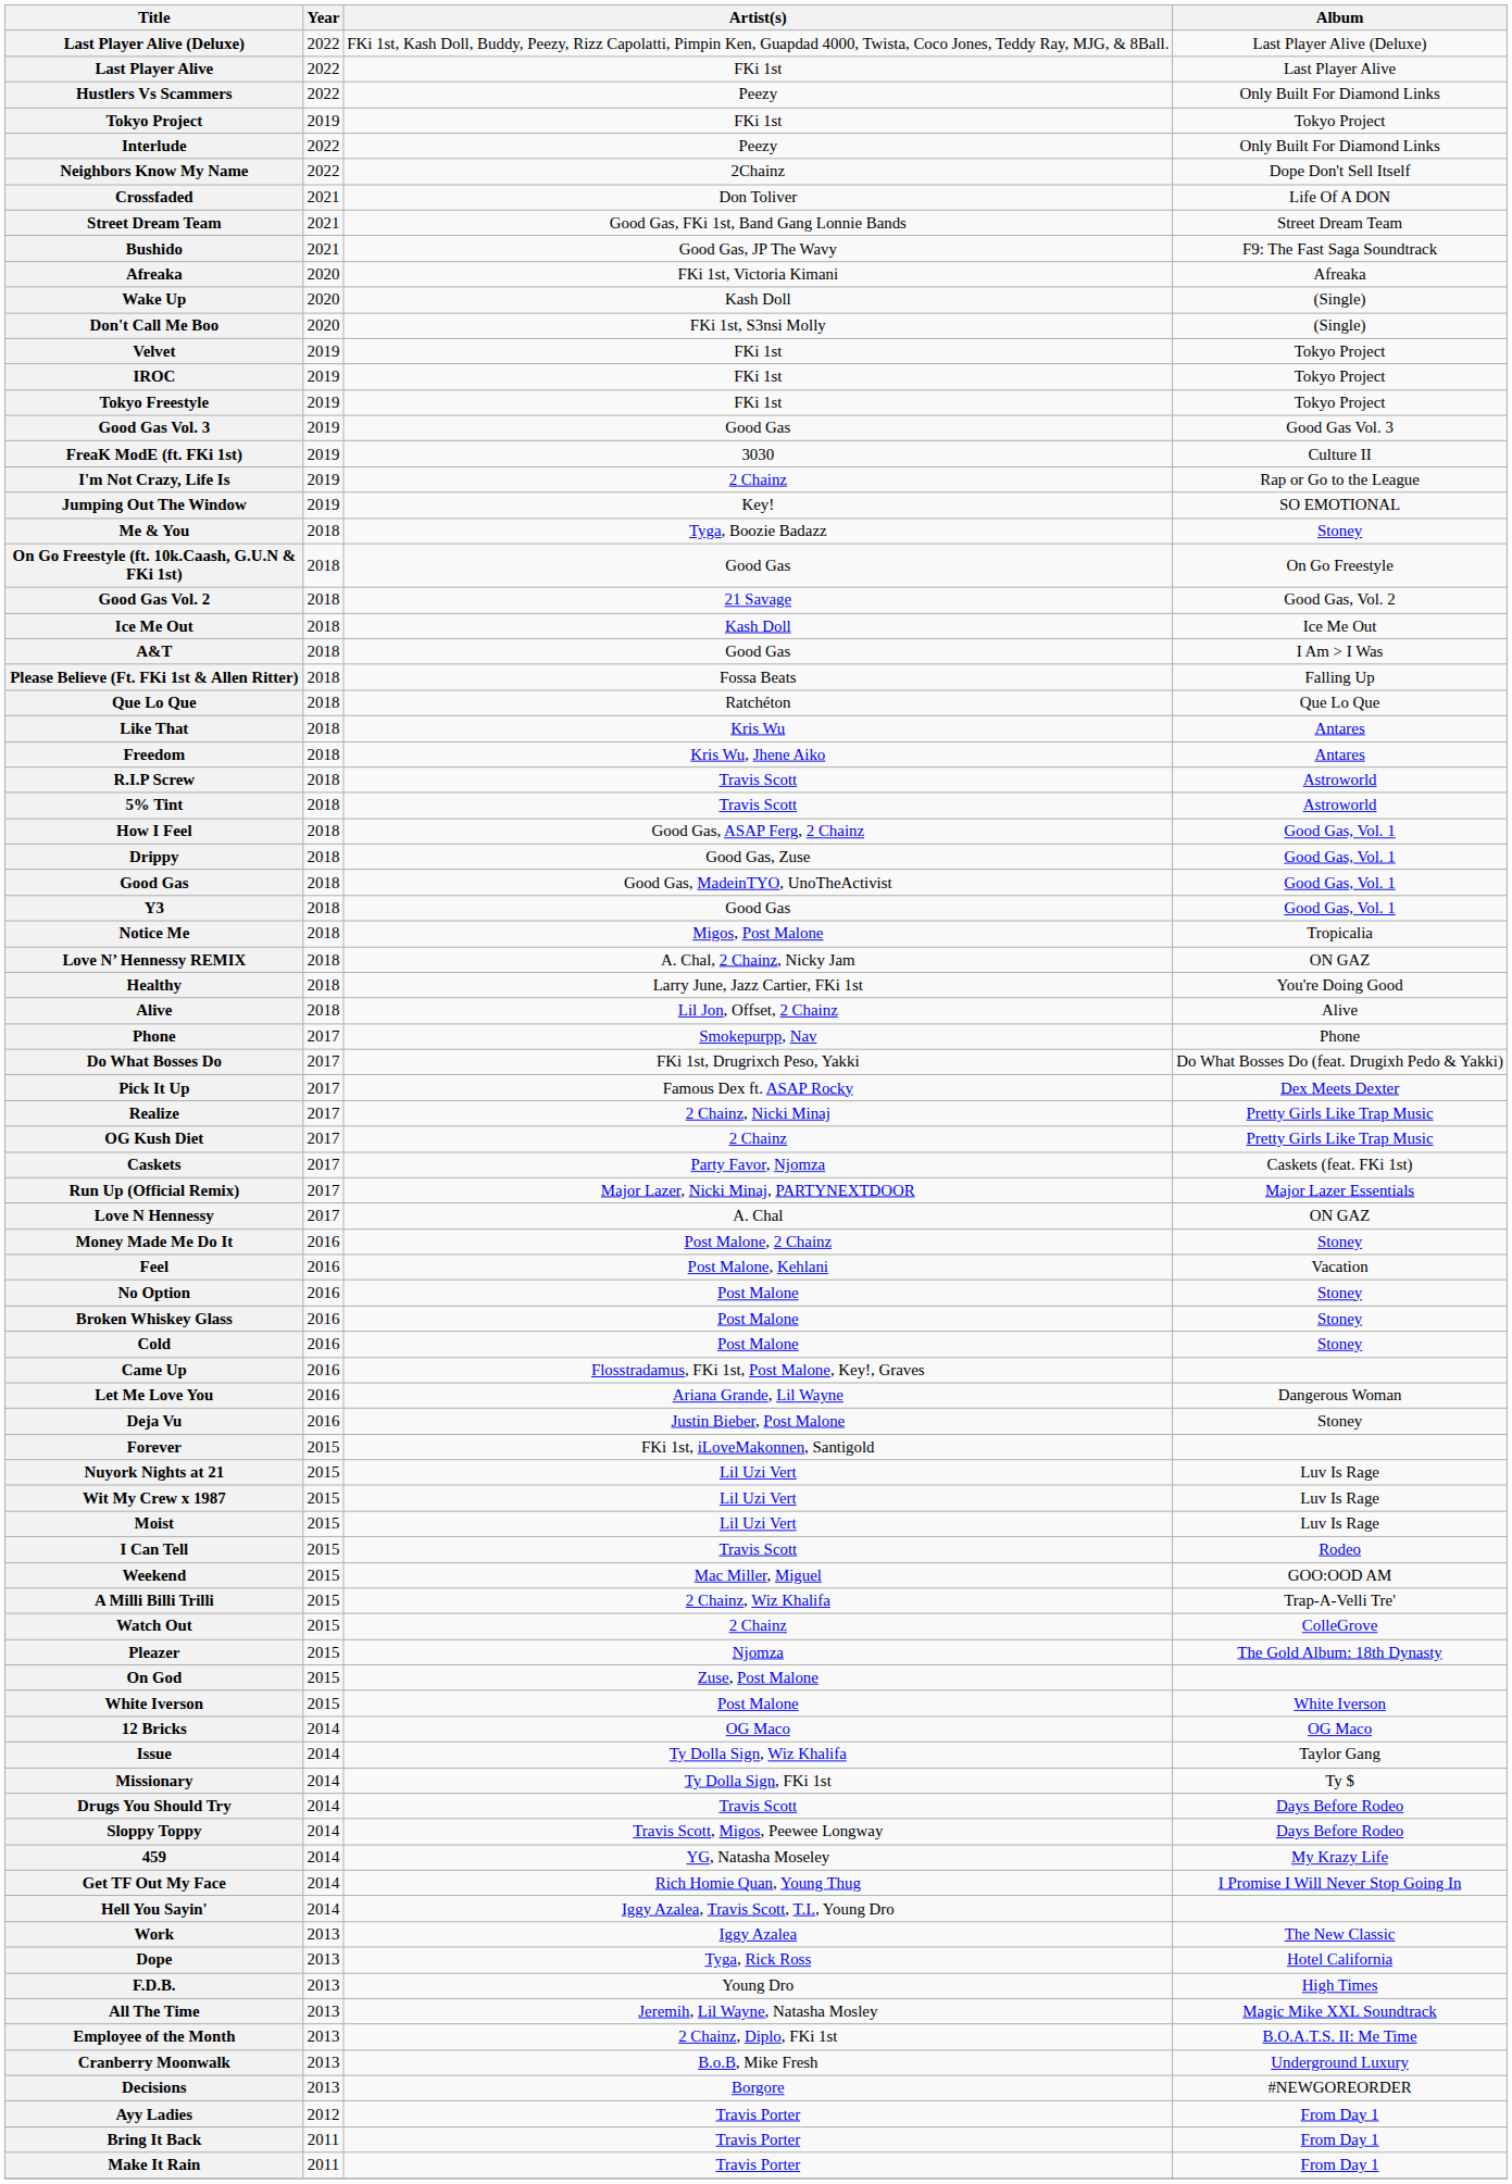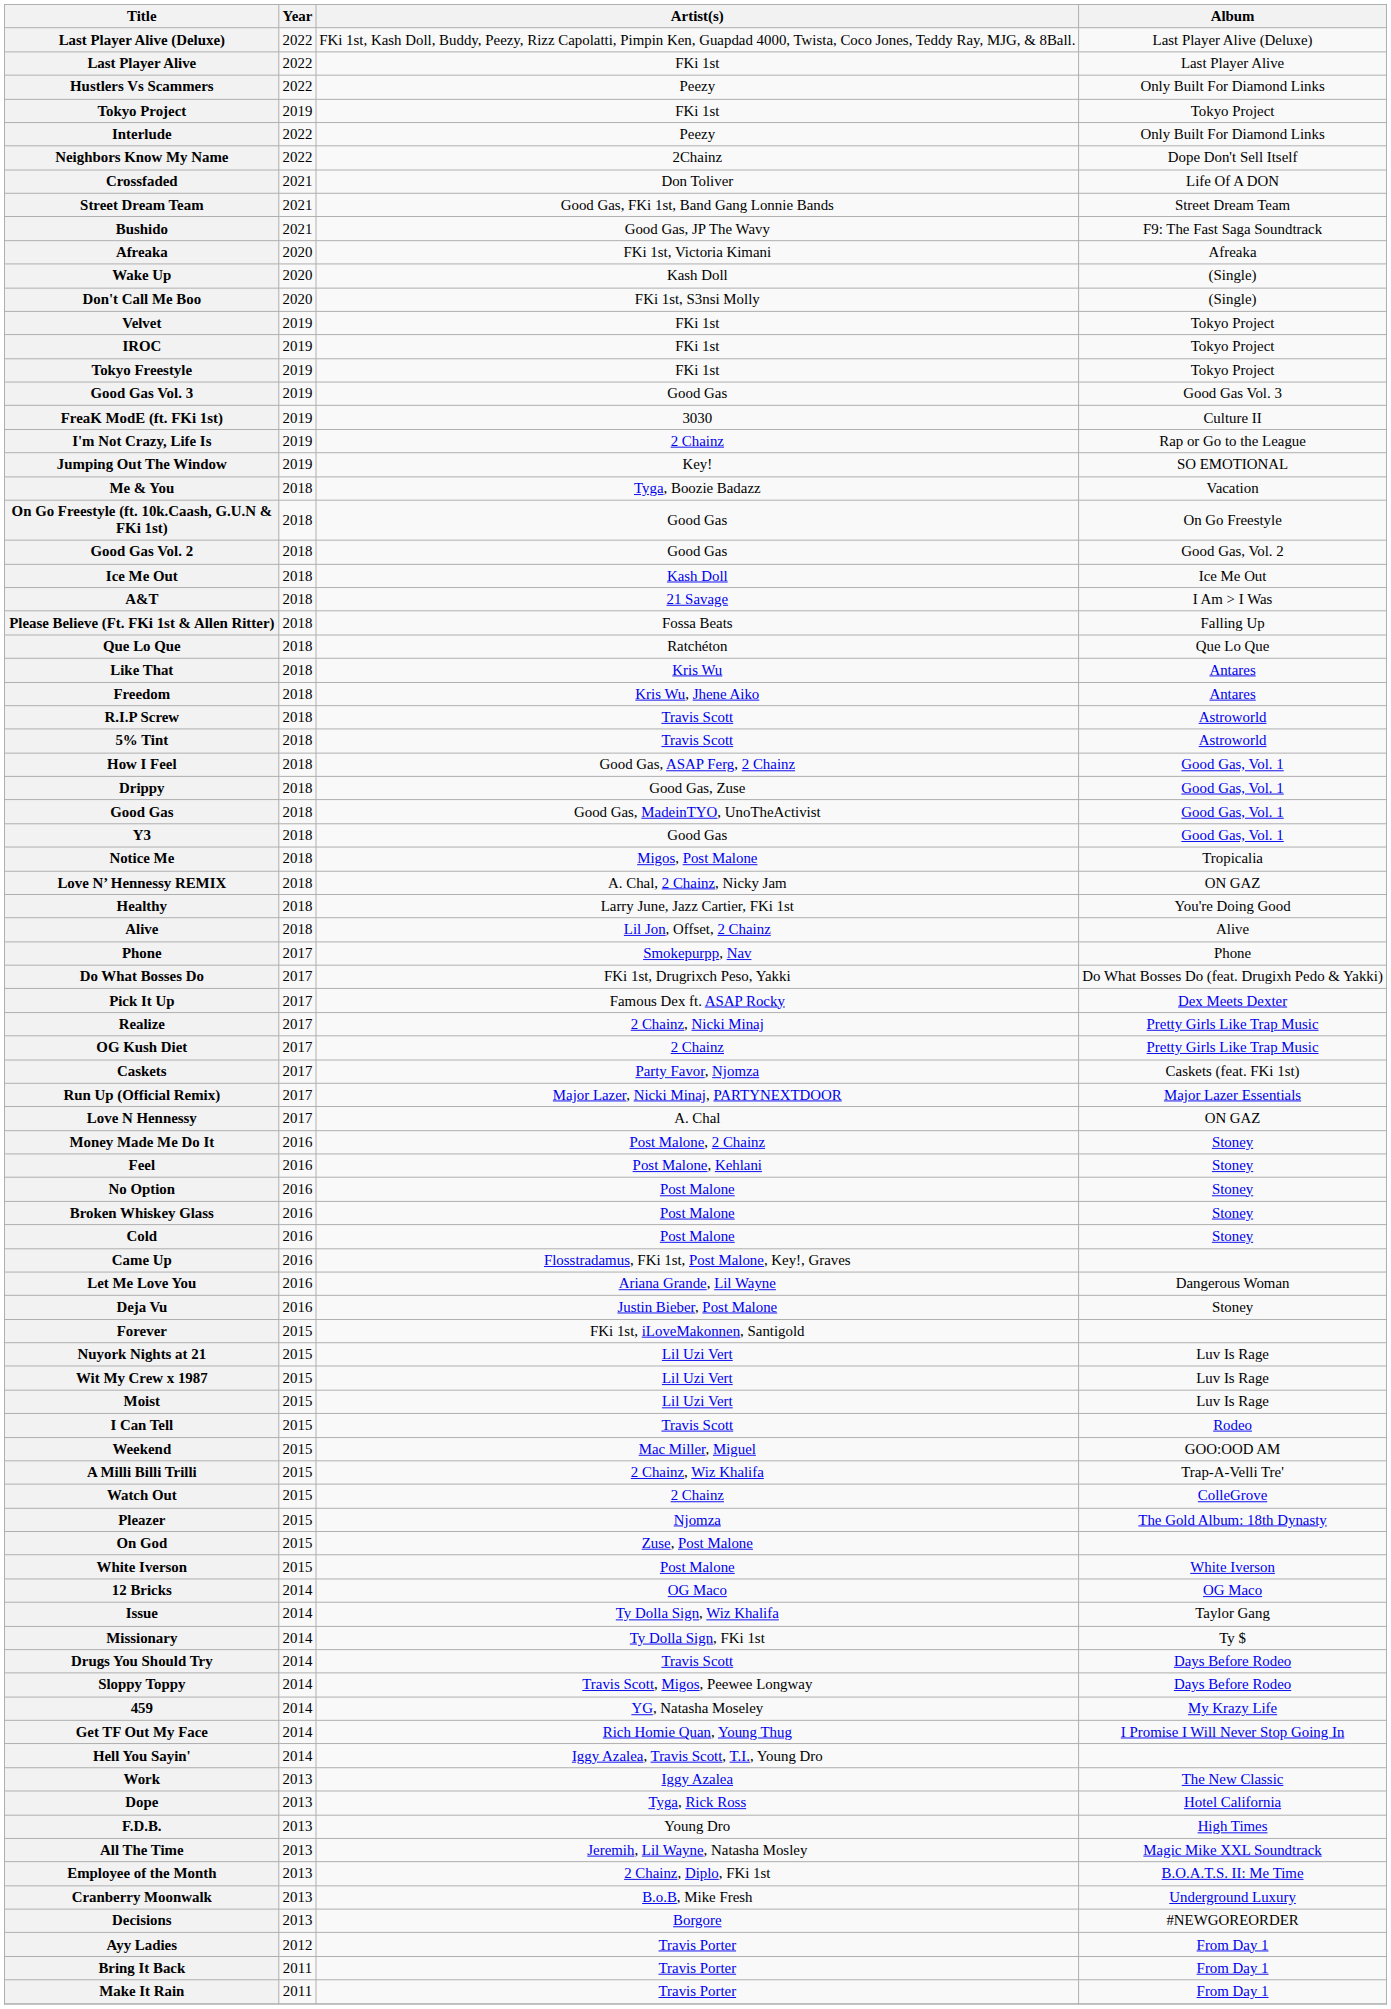Me & You | Album: Stoney -> Vacation
Good Gas Vol. 2 | Artist(s): 21 Savage -> Good Gas
A&T | Artist(s): Good Gas -> 21 Savage
Feel | Album: Vacation -> Stoney
